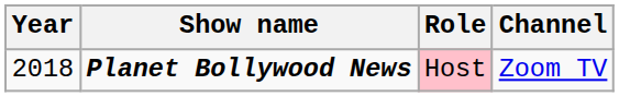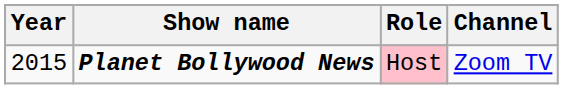Planet Bollywood News | Year: 2018 -> 2015
